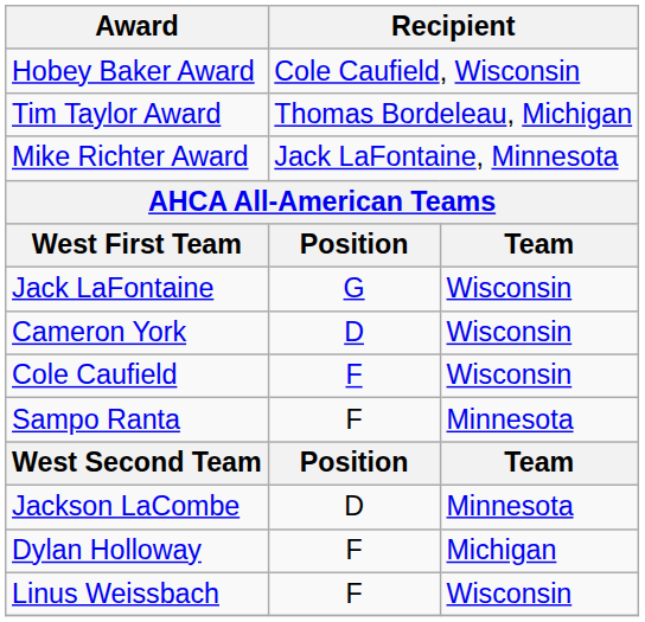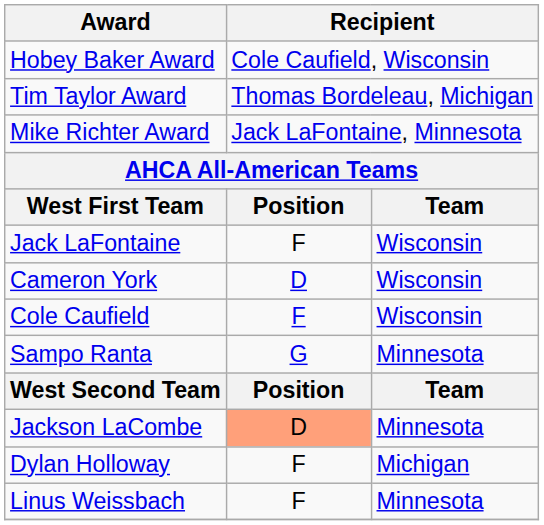Jack LaFontaine | column 2: G -> F
Sampo Ranta | column 2: F -> G
Jackson LaCombe | column 2: no background -> lightsalmon background
Linus Weissbach | column 3: Wisconsin -> Minnesota
